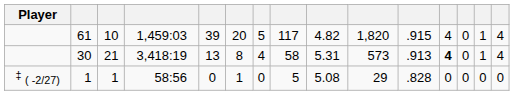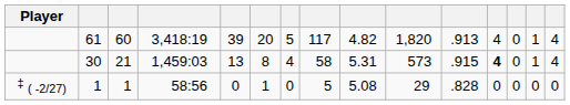61 | column 3: 10 -> 60
61 | column 4: 1,459:03 -> 3,418:19
61 | column 11: .915 -> .913
30 | column 4: 3,418:19 -> 1,459:03
30 | column 11: .913 -> .915
